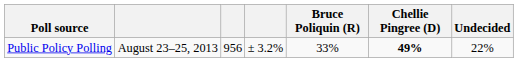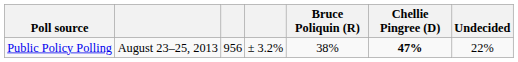Public Policy Polling | Bruce Poliquin (R): 33% -> 38%
Public Policy Polling | Chellie Pingree (D): 49% -> 47%
